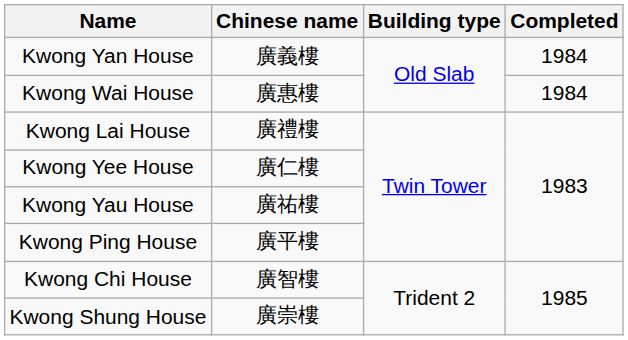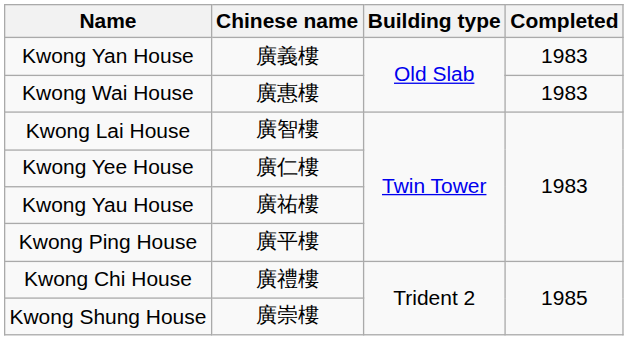Kwong Yan House | Completed: 1984 -> 1983
Kwong Wai House | Completed: 1984 -> 1983
Kwong Lai House | Chinese name: 廣禮樓 -> 廣智樓
Kwong Chi House | Chinese name: 廣智樓 -> 廣禮樓
